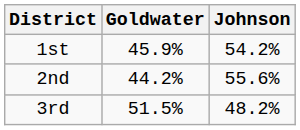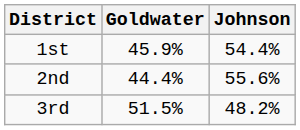1st | Johnson: 54.2% -> 54.4%
2nd | Goldwater: 44.2% -> 44.4%
